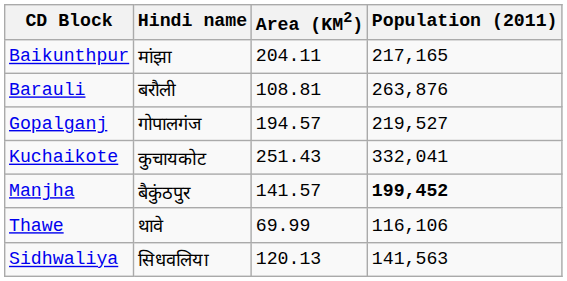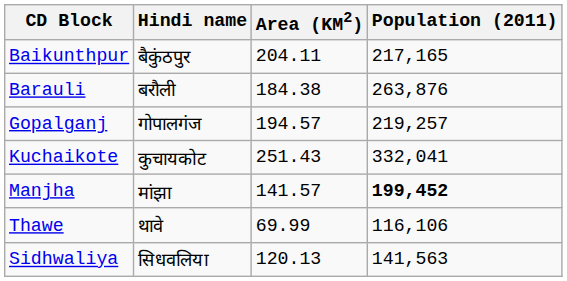Baikunthpur | Hindi name: मांझा -> बैकुंठपुर
Barauli | Area (KM2): 108.81 -> 184.38
Gopalganj | Population (2011): 219,527 -> 219,257
Manjha | Hindi name: बैकुंठपुर -> मांझा
